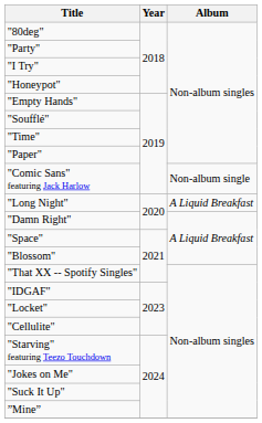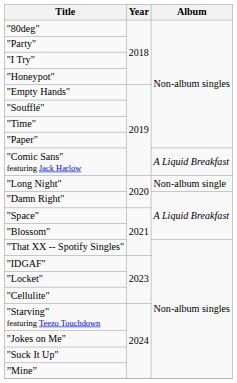"Comic Sans" featuring Jack Harlow | Album: Non-album single -> A Liquid Breakfast
"Long Night" | Album: A Liquid Breakfast -> Non-album single
